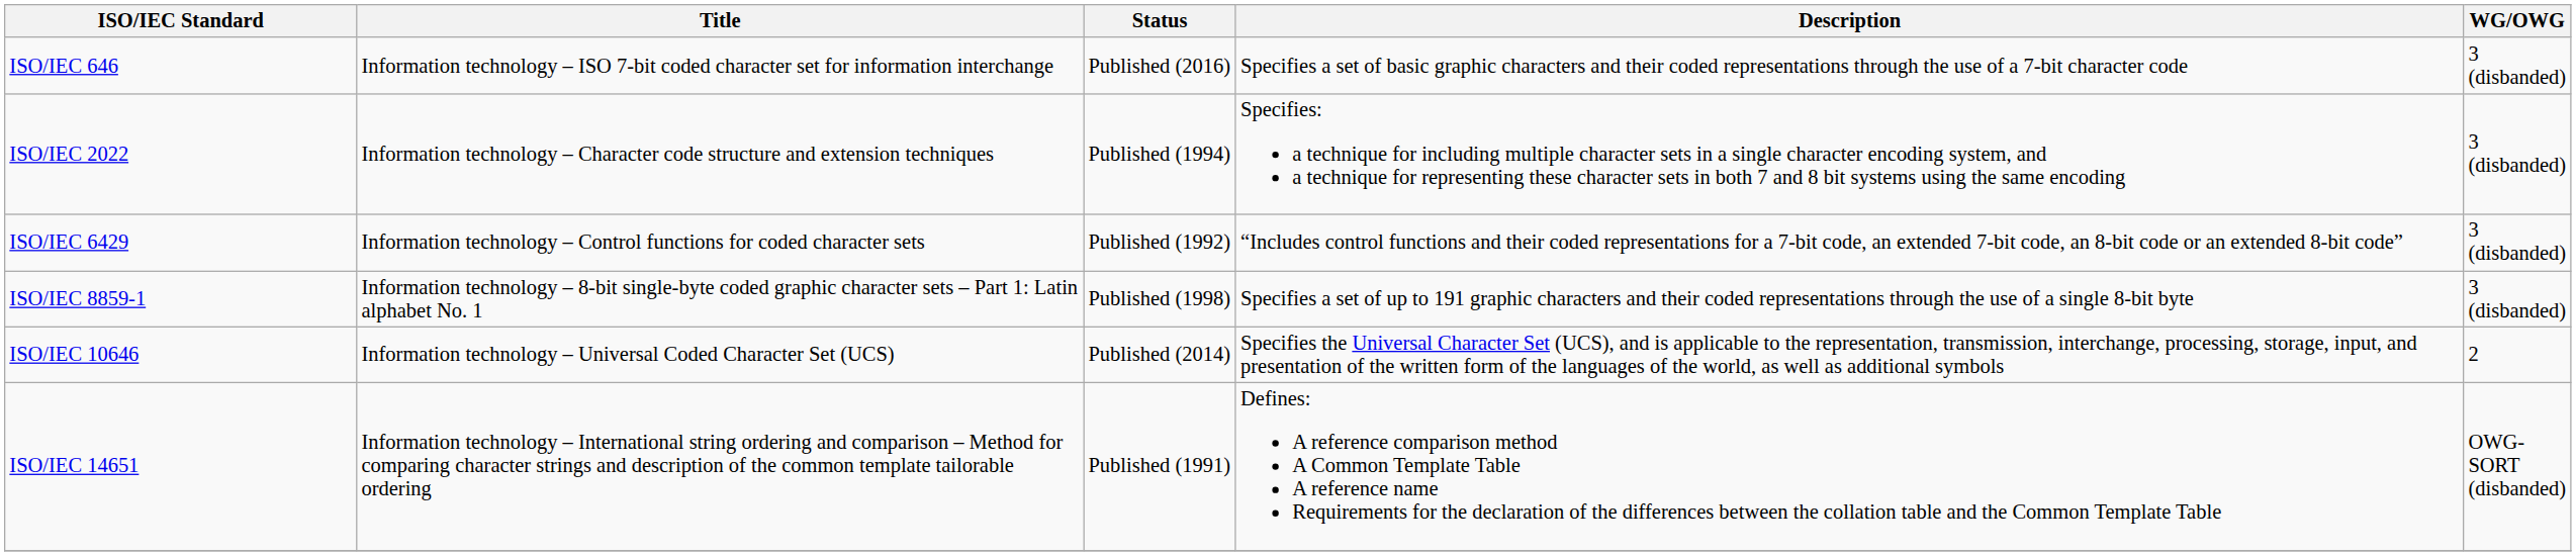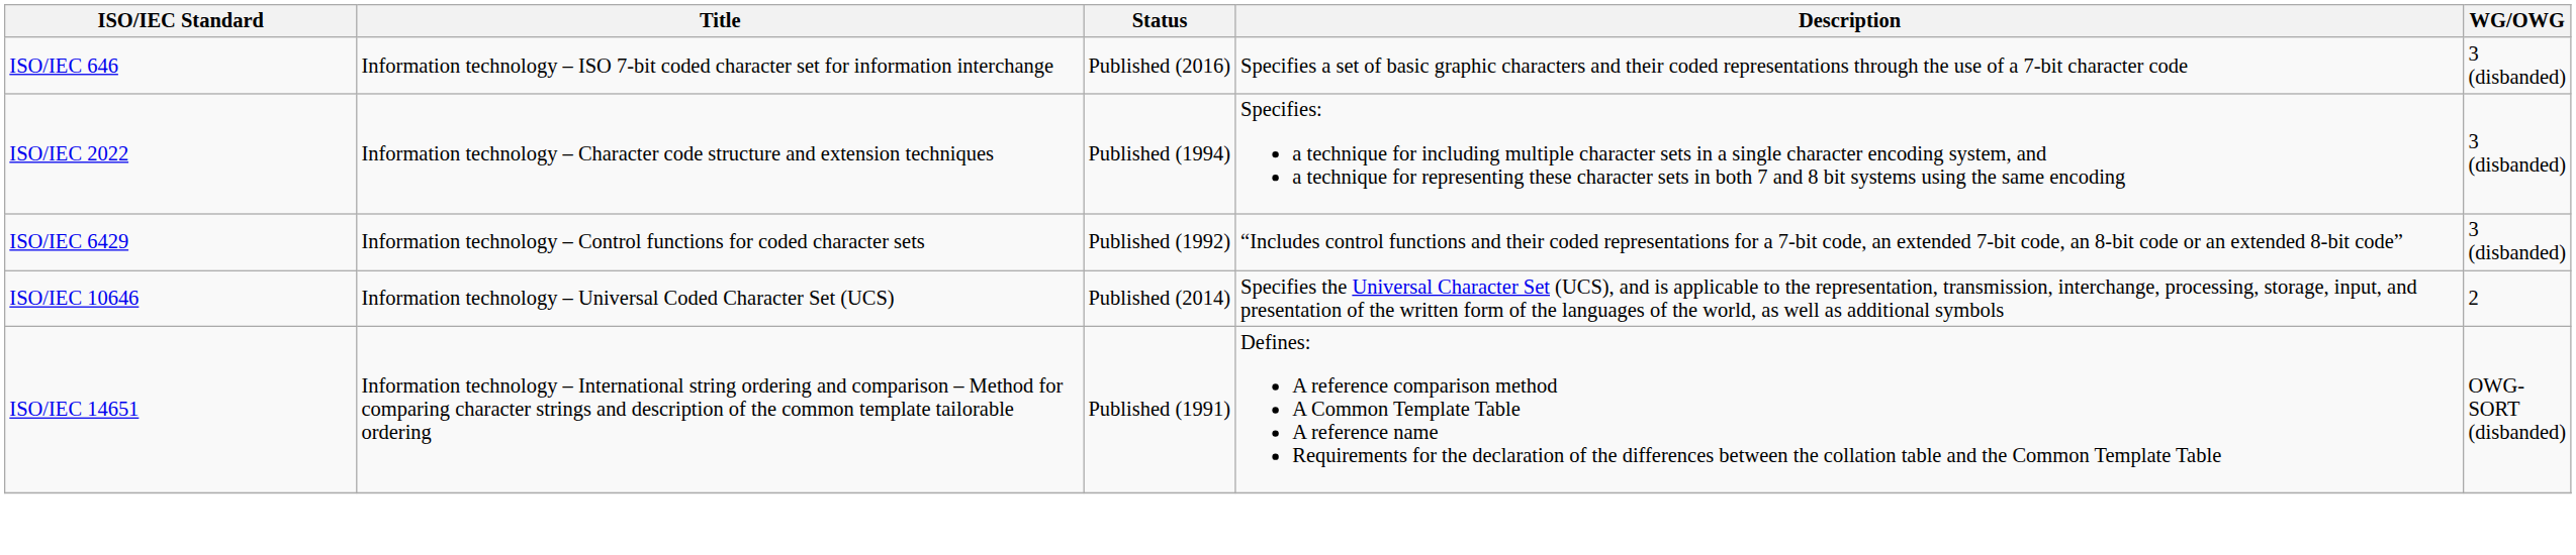- row: ISO/IEC 8859-1 | Information technology – 8-bit single-byte coded graphic character sets – Part 1: Latin alphabet No. 1 | Published (1998) | Specifies a set of up to 191 graphic characters and their coded representations through the use of a single 8-bit byte | 3 (disbanded)
